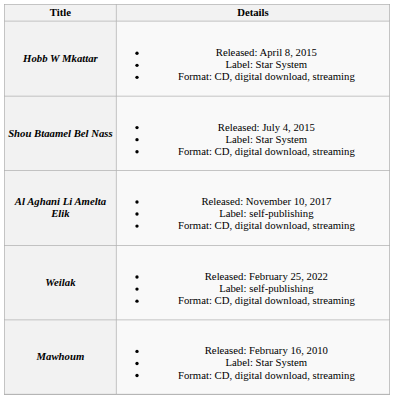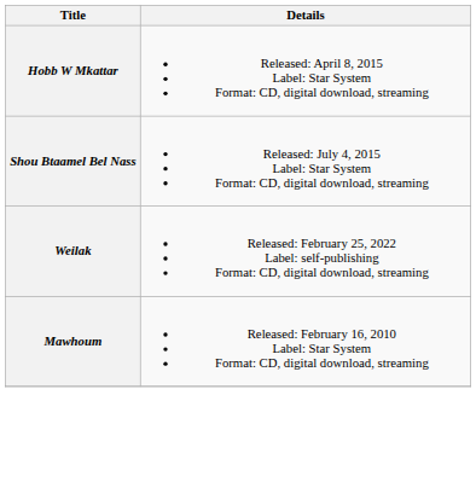- row: Al Aghani Li Amelta Elik | Released: November 10, 2017 Label: self-publishing Format: CD, digital download, streaming
